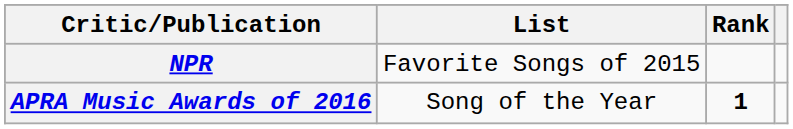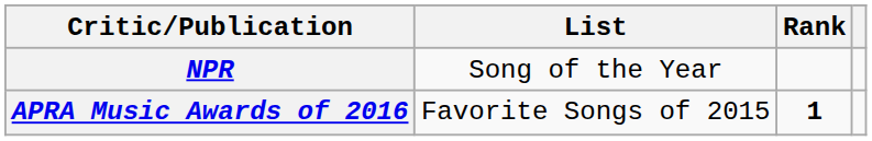NPR | List: Favorite Songs of 2015 -> Song of the Year
APRA Music Awards of 2016 | List: Song of the Year -> Favorite Songs of 2015
